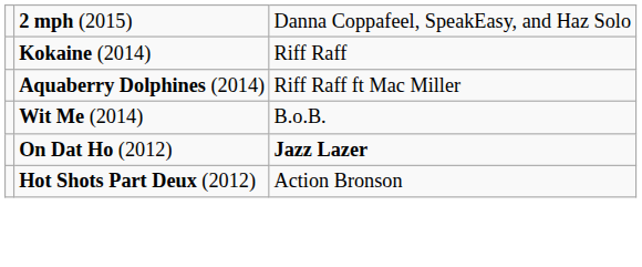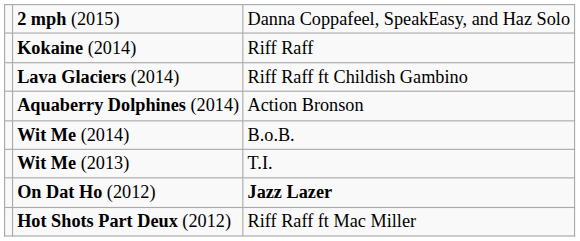+ row: Lava Glaciers (2014) | Riff Raff ft Childish Gambino
Aquaberry Dolphines (2014) | column 3: Riff Raff ft Mac Miller -> Action Bronson
+ row: Wit Me (2013) | T.I.
Hot Shots Part Deux (2012) | column 3: Action Bronson -> Riff Raff ft Mac Miller
